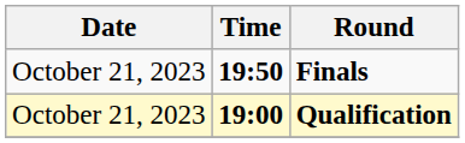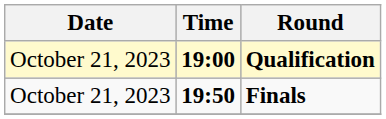rows swapped: Qualification <-> Finals
